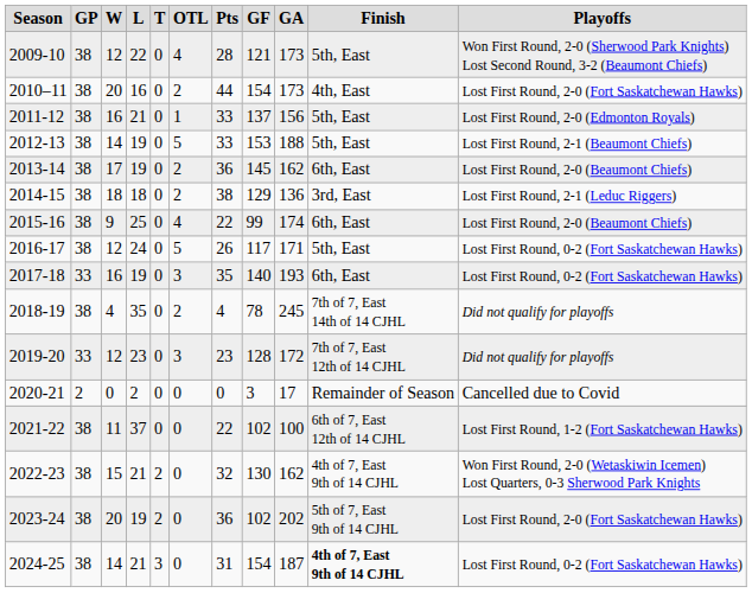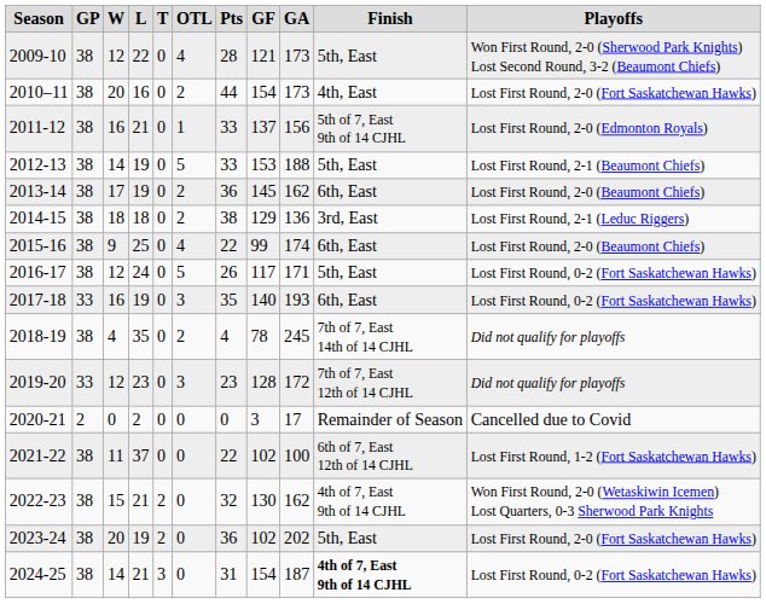2011-12 | column 10: 5th, East -> 5th of 7, East 9th of 14 CJHL
2023-24 | column 10: 5th of 7, East 9th of 14 CJHL -> 5th, East
